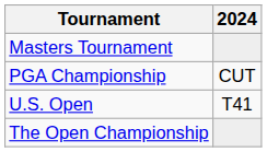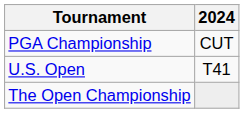- row: Masters Tournament
